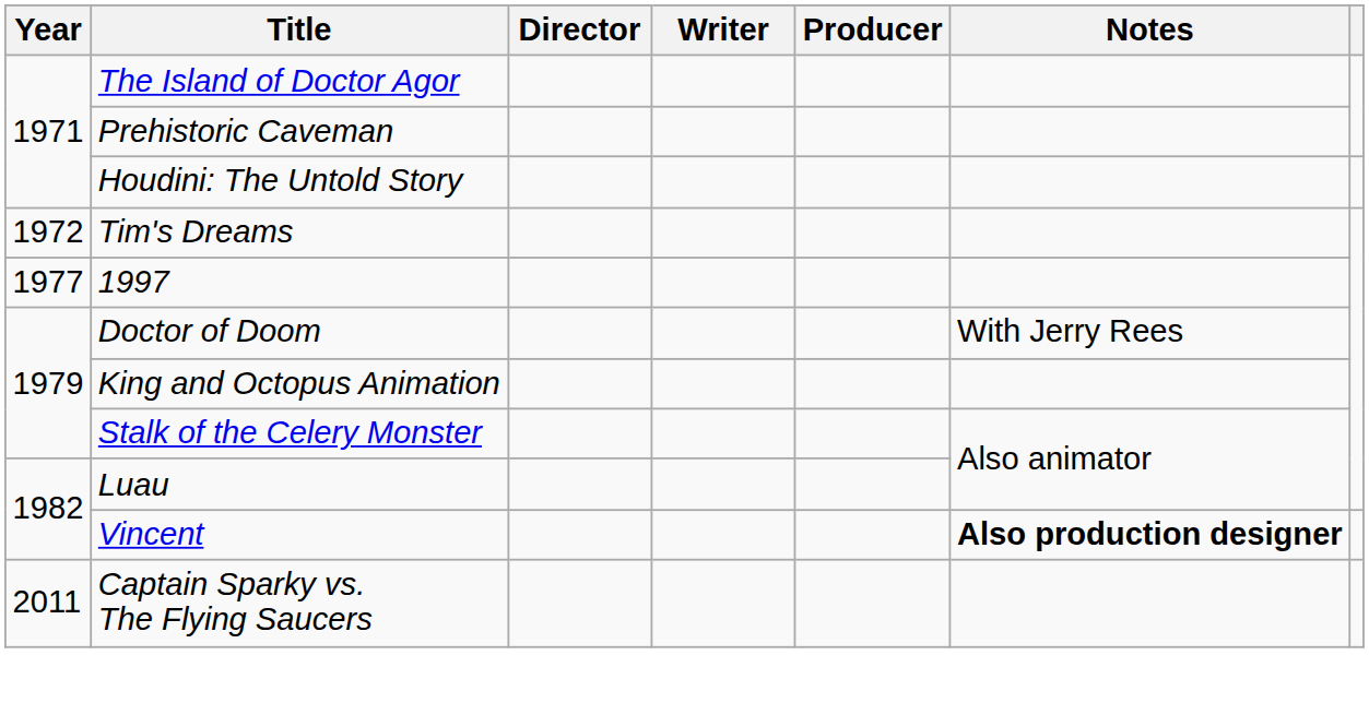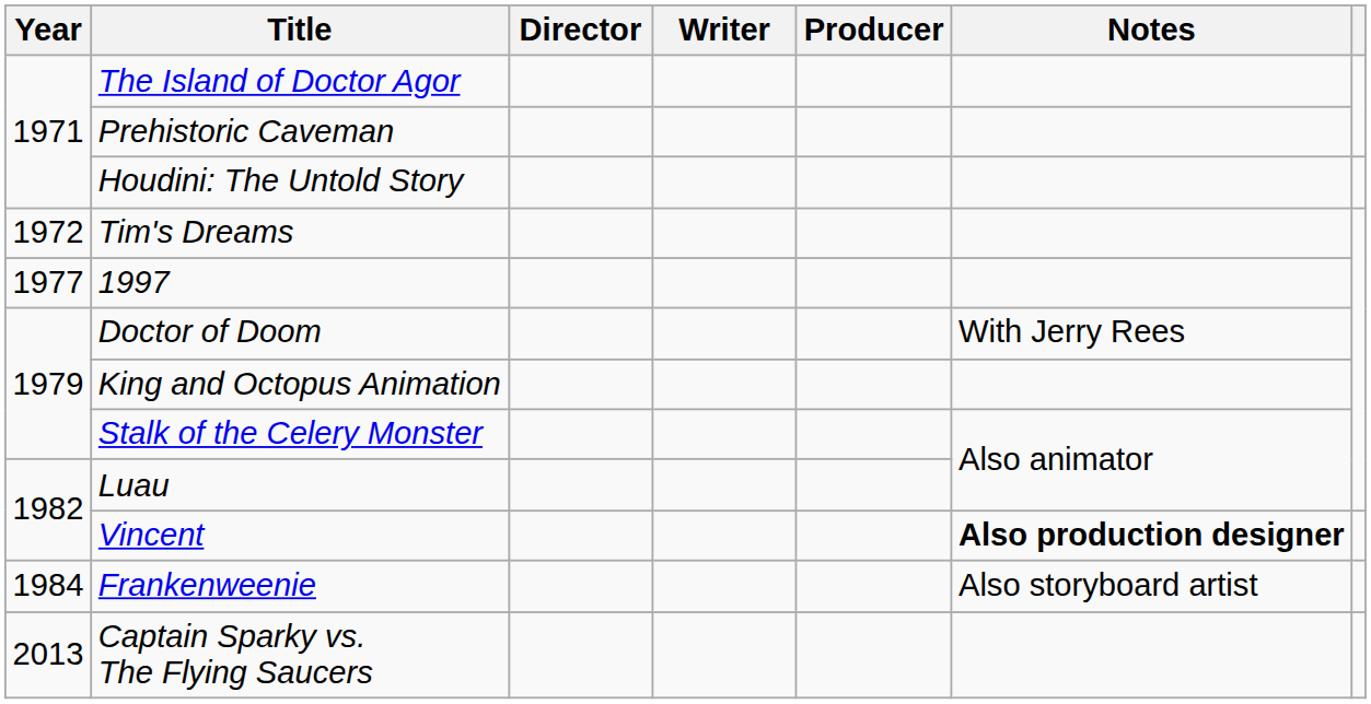+ row: 1984 | Frankenweenie | Also storyboard artist
Captain Sparky vs. The Flying Saucers | Year: 2011 -> 2013
